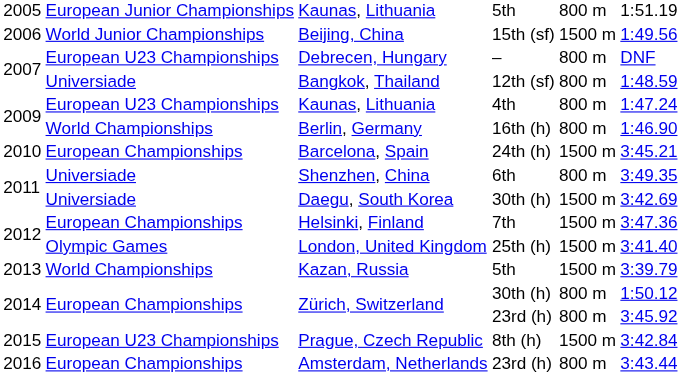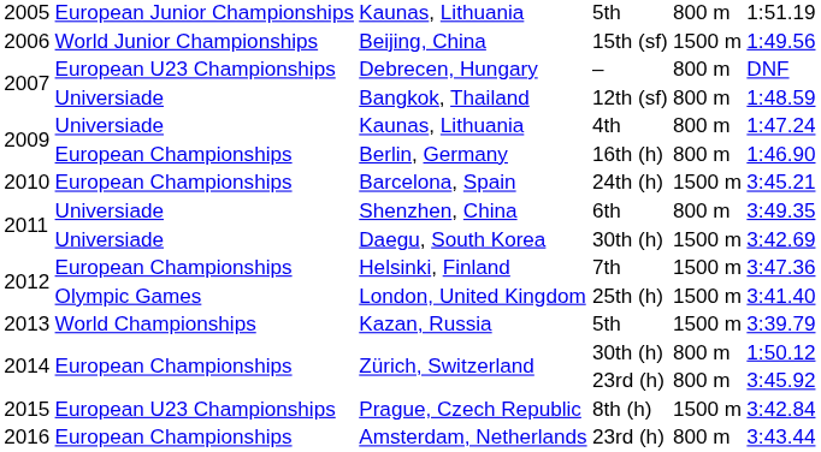Kaunas, Lithuania / 4th | column 2: European U23 Championships -> Universiade
Berlin, Germany | column 2: World Championships -> European Championships
